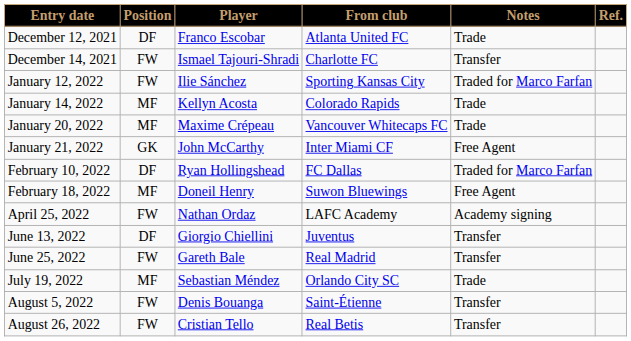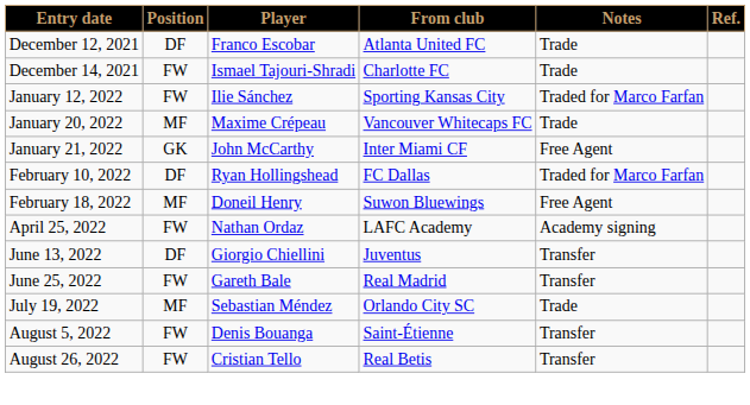December 14, 2021 | Notes: Transfer -> Trade
- row: January 14, 2022 | MF | Kellyn Acosta | Colorado Rapids | Trade
